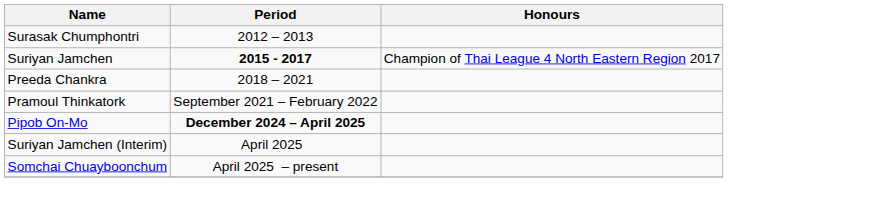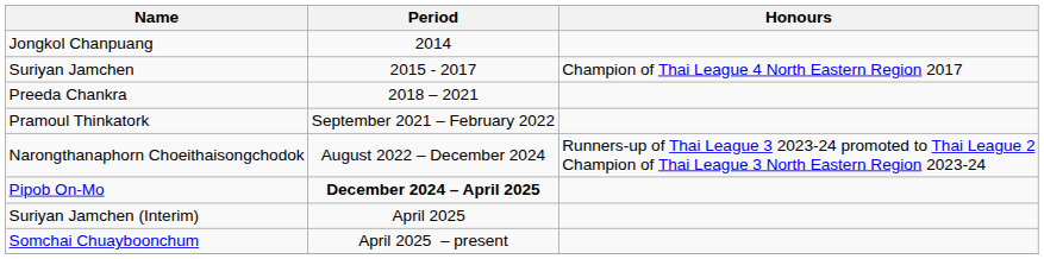- row: Surasak Chumphontri | 2012 – 2013
+ row: Jongkol Chanpuang | 2014
Suriyan Jamchen | Period: bold -> normal
+ row: Narongthanaphorn Choeithaisongchodok | August 2022 – December 2024 | Runners-up of Thai League 3 2023-24 promoted to Thai League 2 Champion of Thai League 3 North Eastern Region 2023-24
